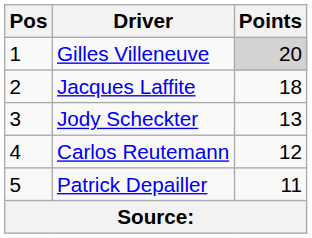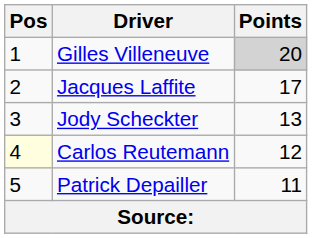Jacques Laffite | Points: 18 -> 17
Carlos Reutemann | Pos: no background -> lightyellow background
